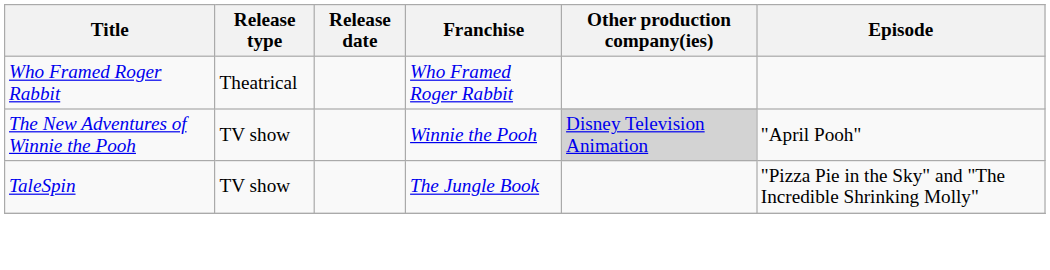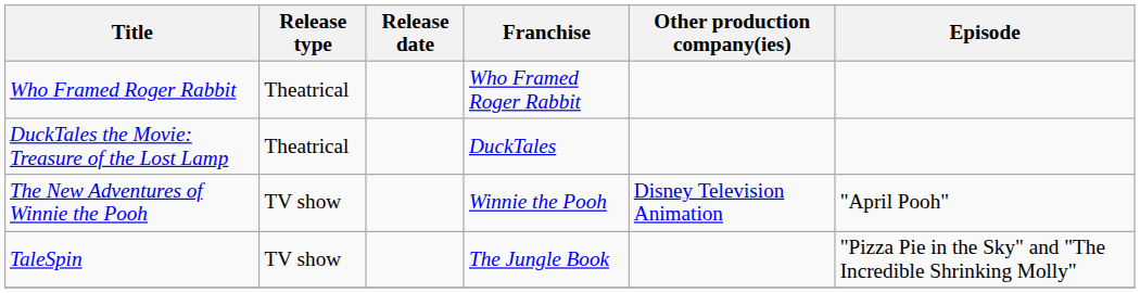+ row: DuckTales the Movie: Treasure of the Lost Lamp | Theatrical | DuckTales
The New Adventures of Winnie the Pooh | Other production company(ies): lightgrey background -> no background
